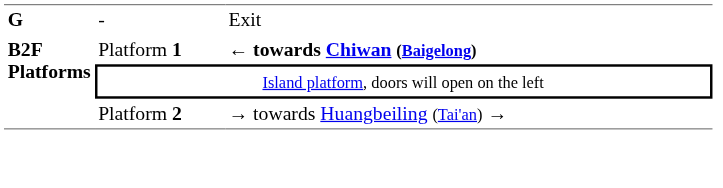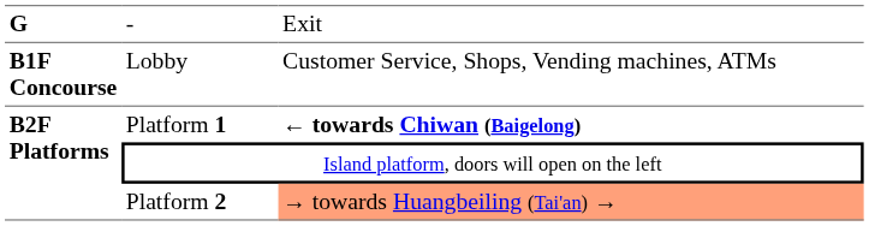+ row: B1F Concourse | Lobby | Customer Service, Shops, Vending machines, ATMs
Platform 2 | column 3: no background -> lightsalmon background
